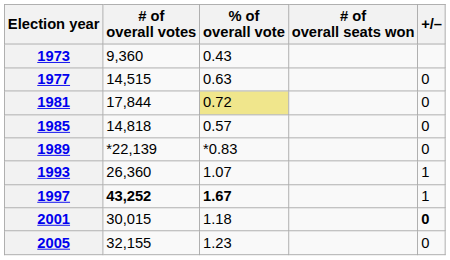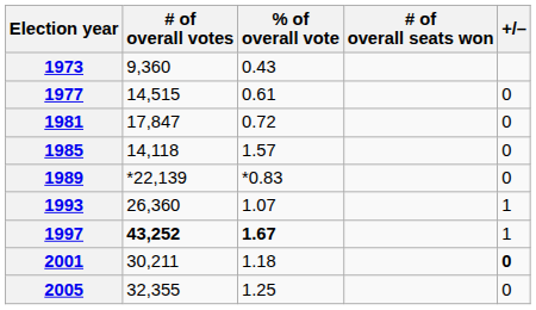1977 | % of overall vote: 0.63 -> 0.61
1981 | # of overall votes: 17,844 -> 17,847
1981 | % of overall vote: khaki background -> no background
1985 | # of overall votes: 14,818 -> 14,118
1985 | % of overall vote: 0.57 -> 1.57
2001 | # of overall votes: 30,015 -> 30,211
2005 | # of overall votes: 32,155 -> 32,355
2005 | % of overall vote: 1.23 -> 1.25
